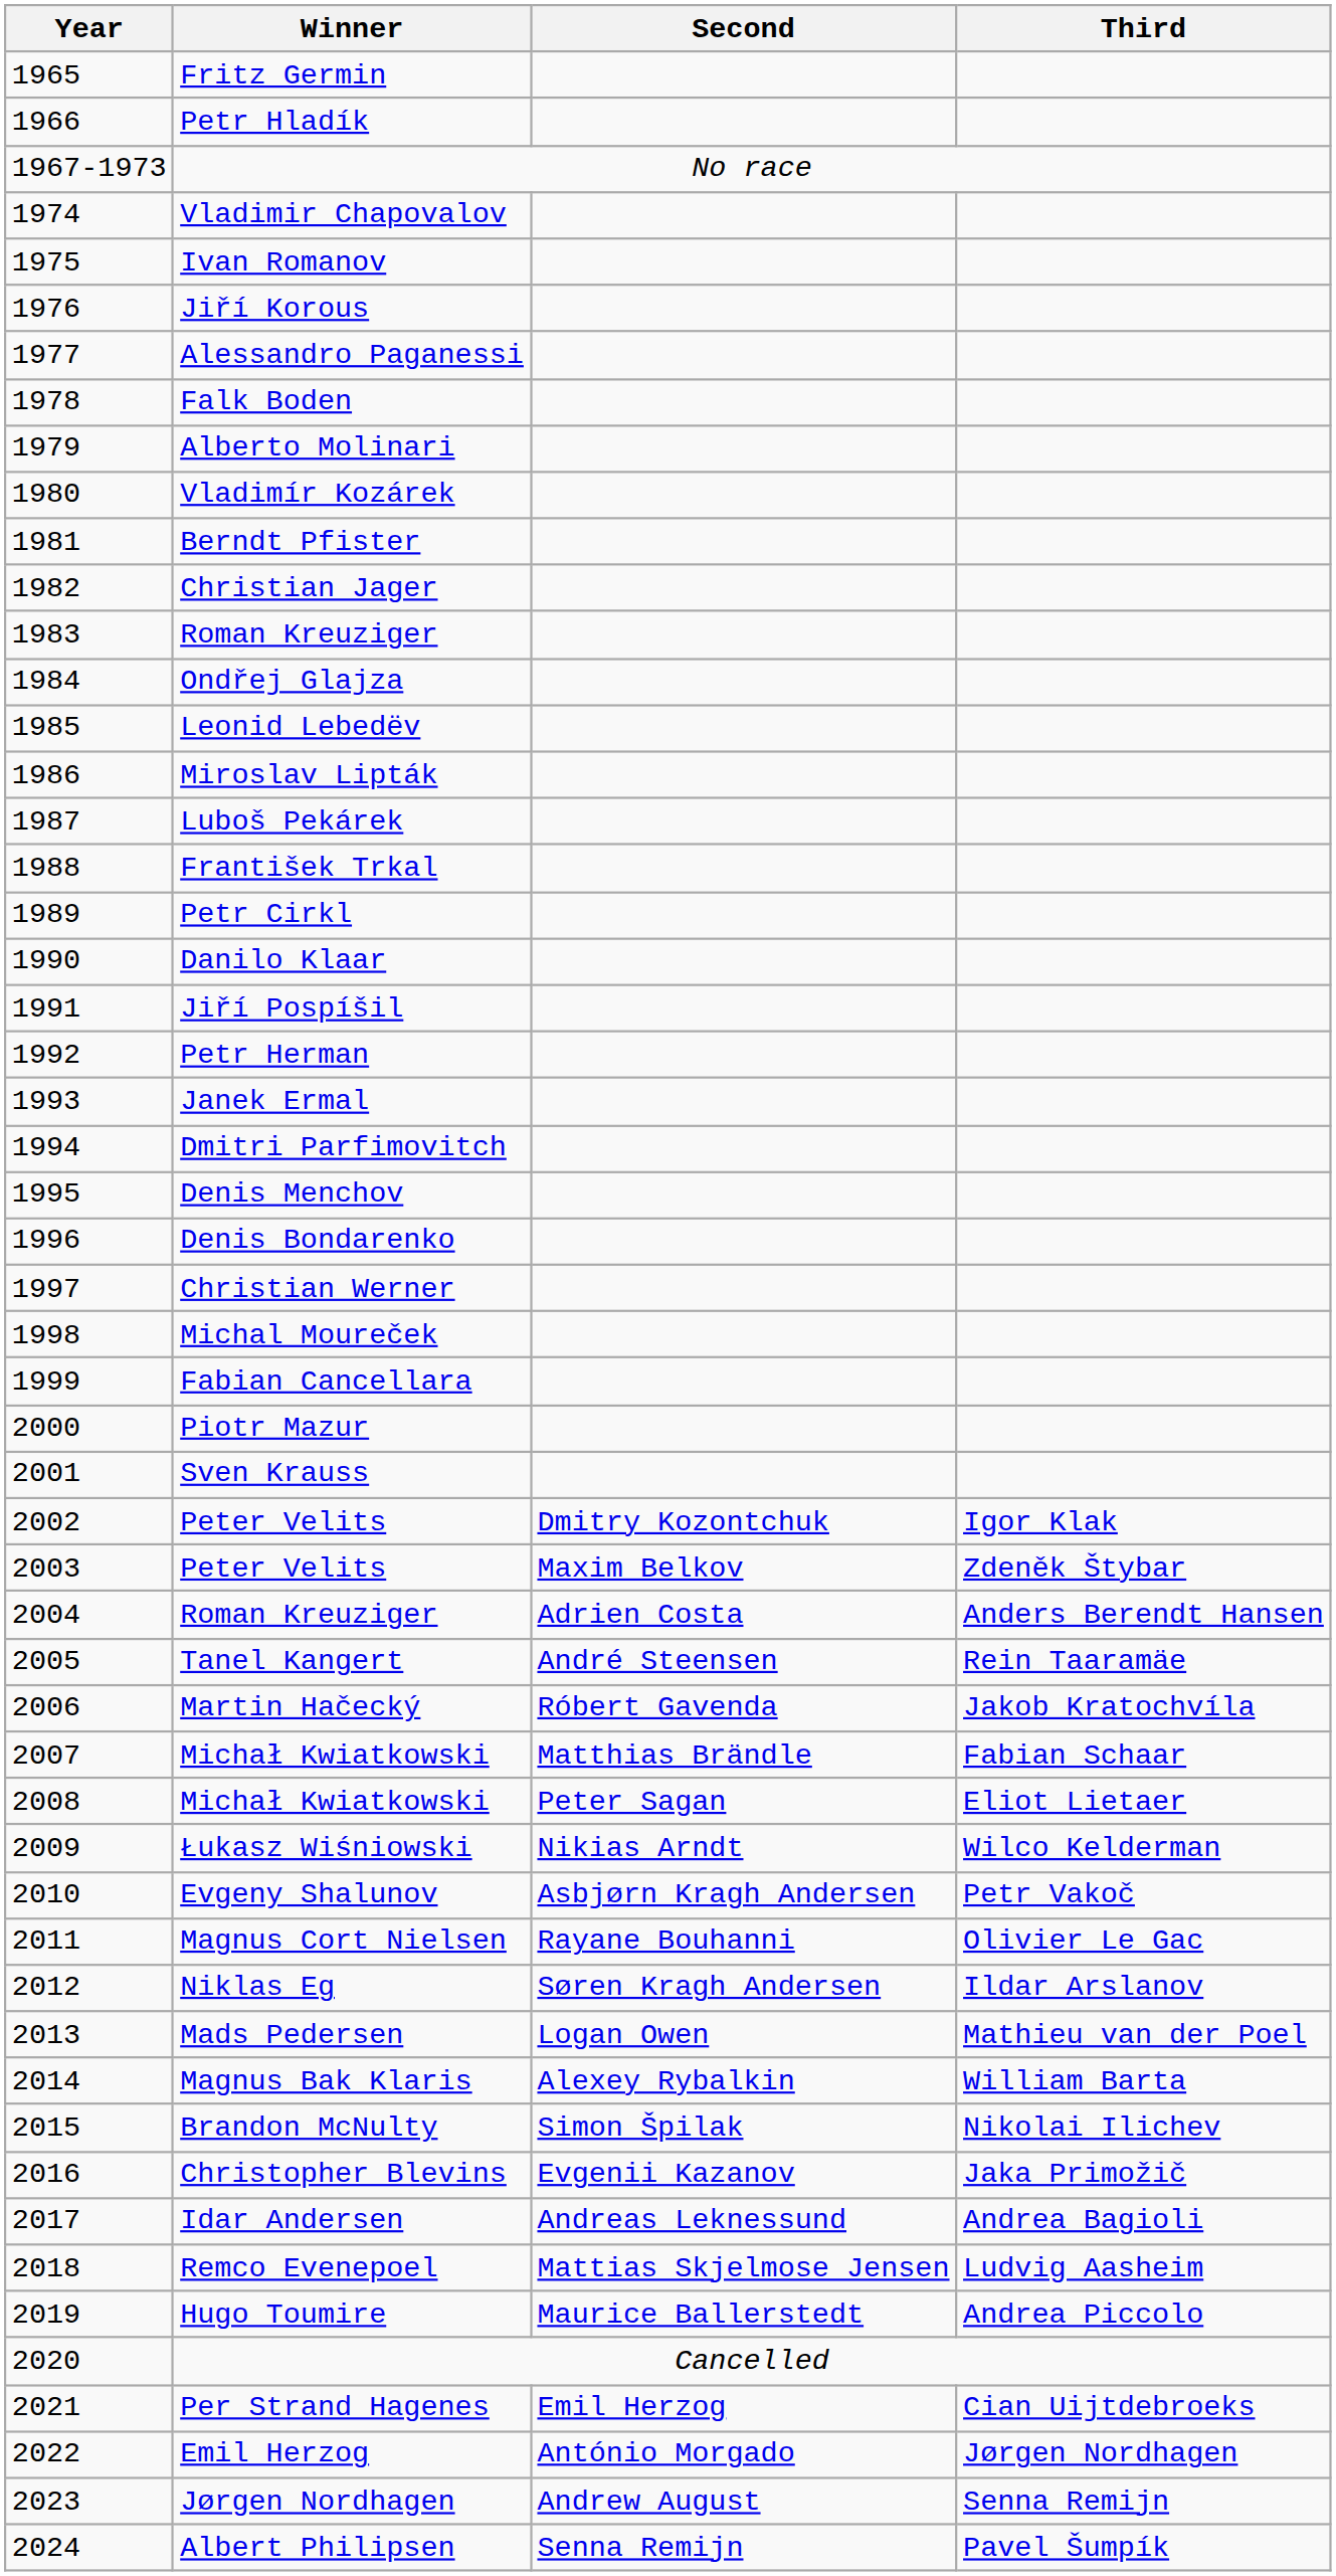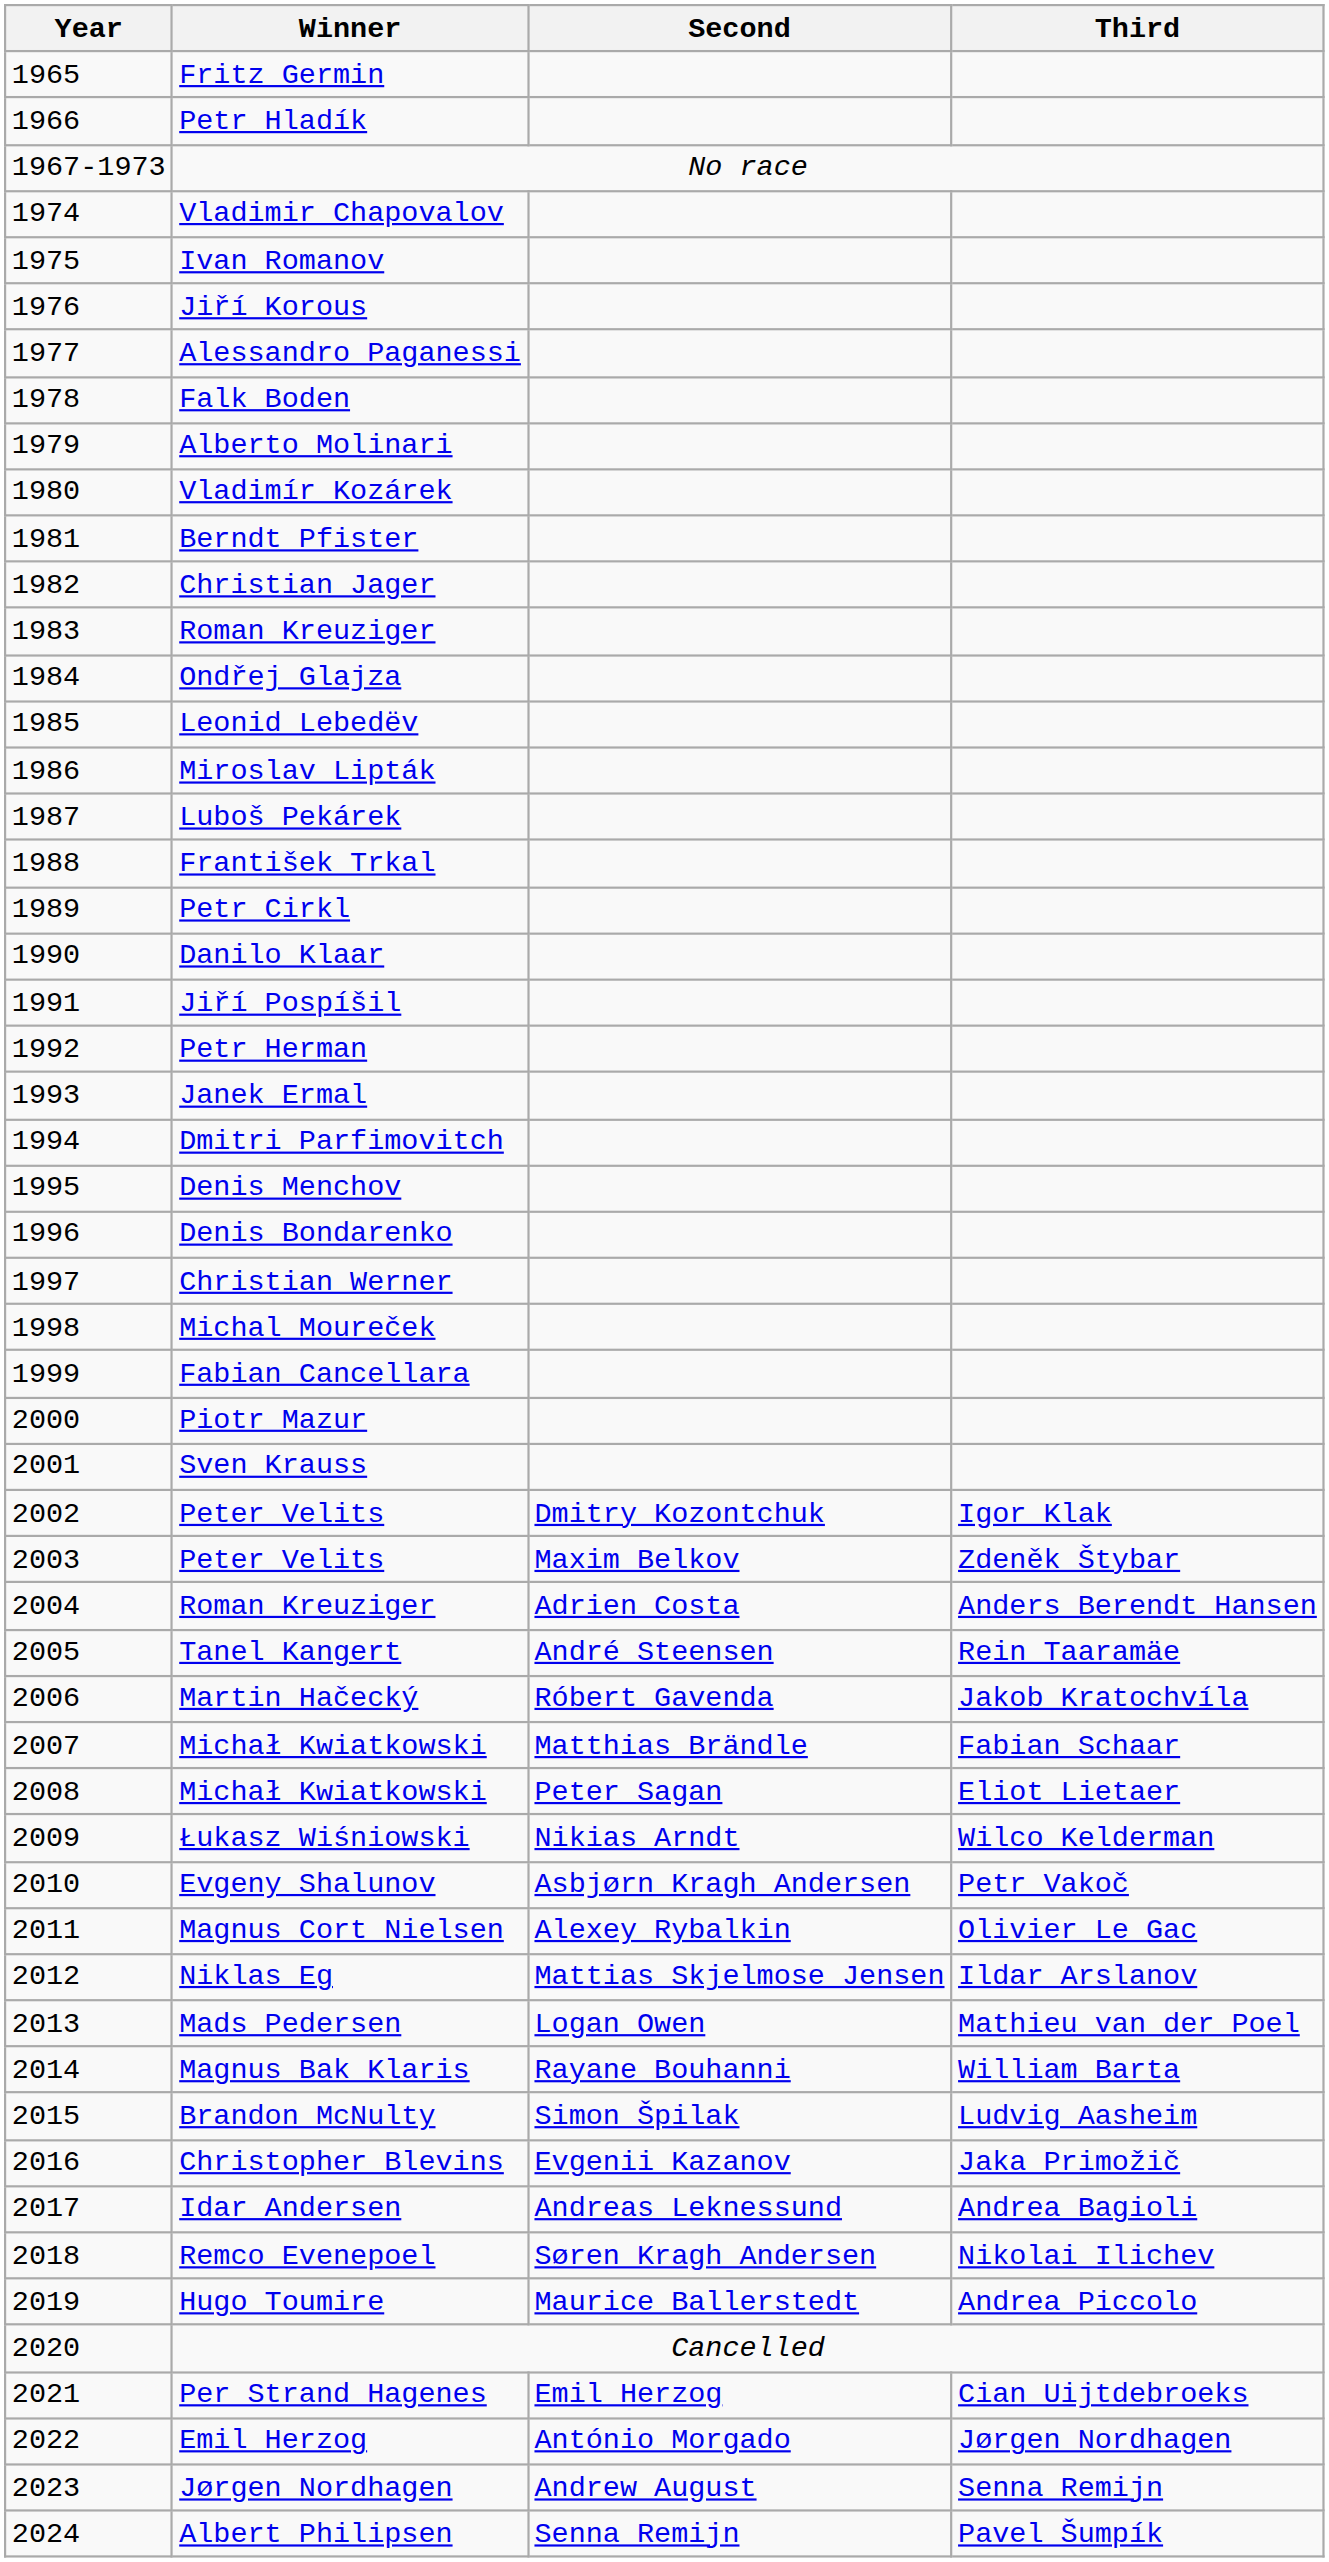Magnus Cort Nielsen | Second: Rayane Bouhanni -> Alexey Rybalkin
Niklas Eg | Second: Søren Kragh Andersen -> Mattias Skjelmose Jensen
Magnus Bak Klaris | Second: Alexey Rybalkin -> Rayane Bouhanni
Brandon McNulty | Third: Nikolai Ilichev -> Ludvig Aasheim
Remco Evenepoel | Second: Mattias Skjelmose Jensen -> Søren Kragh Andersen
Remco Evenepoel | Third: Ludvig Aasheim -> Nikolai Ilichev
